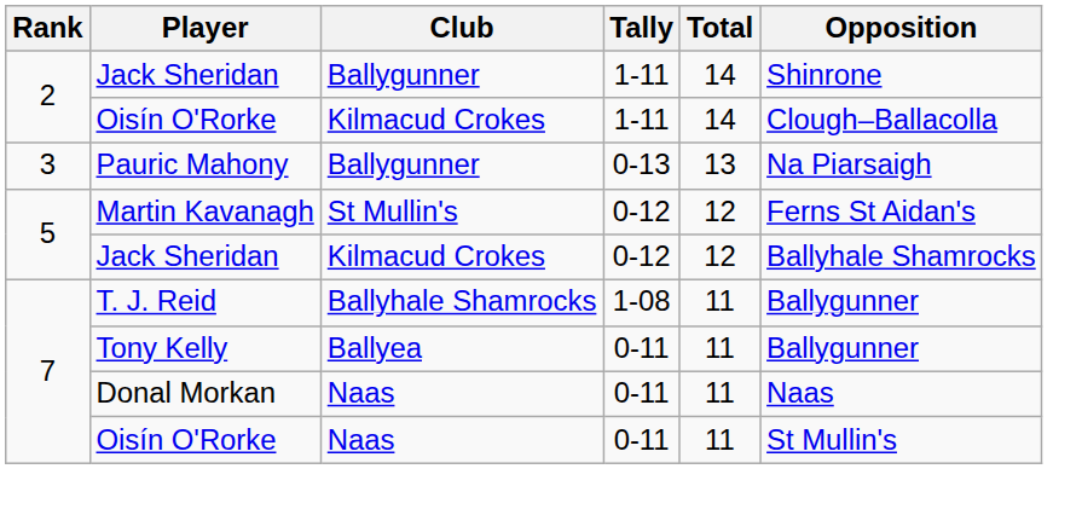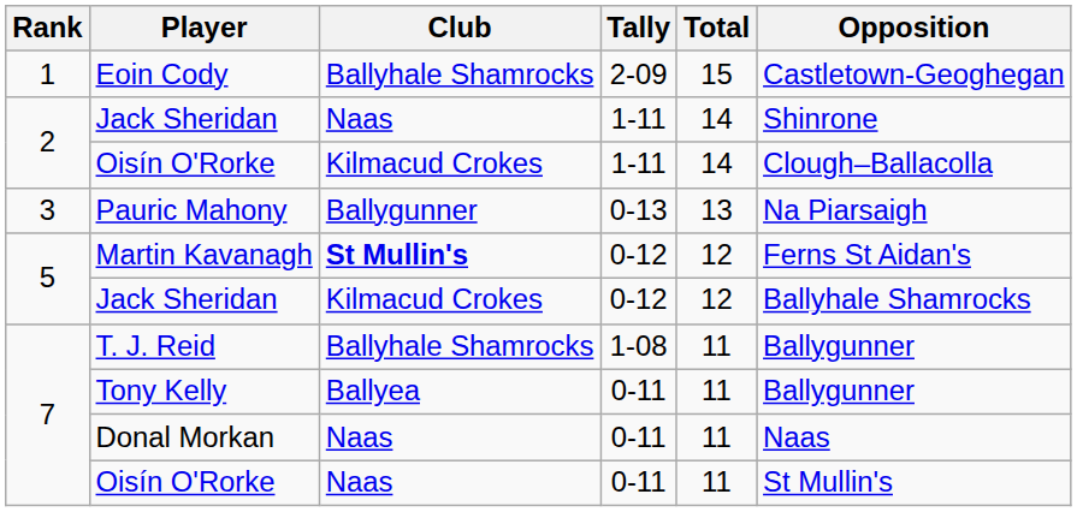+ row: 1 | Eoin Cody | Ballyhale Shamrocks | 2-09 | 15 | Castletown-Geoghegan
Jack Sheridan / 1-11 | Club: Ballygunner -> Naas
Martin Kavanagh | Club: normal -> bold
